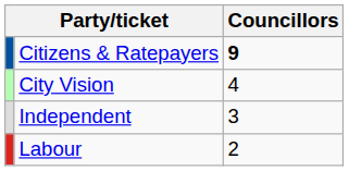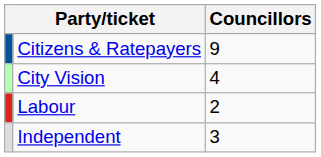Citizens & Ratepayers | Councillors: bold -> normal
rows swapped: Labour <-> Independent
